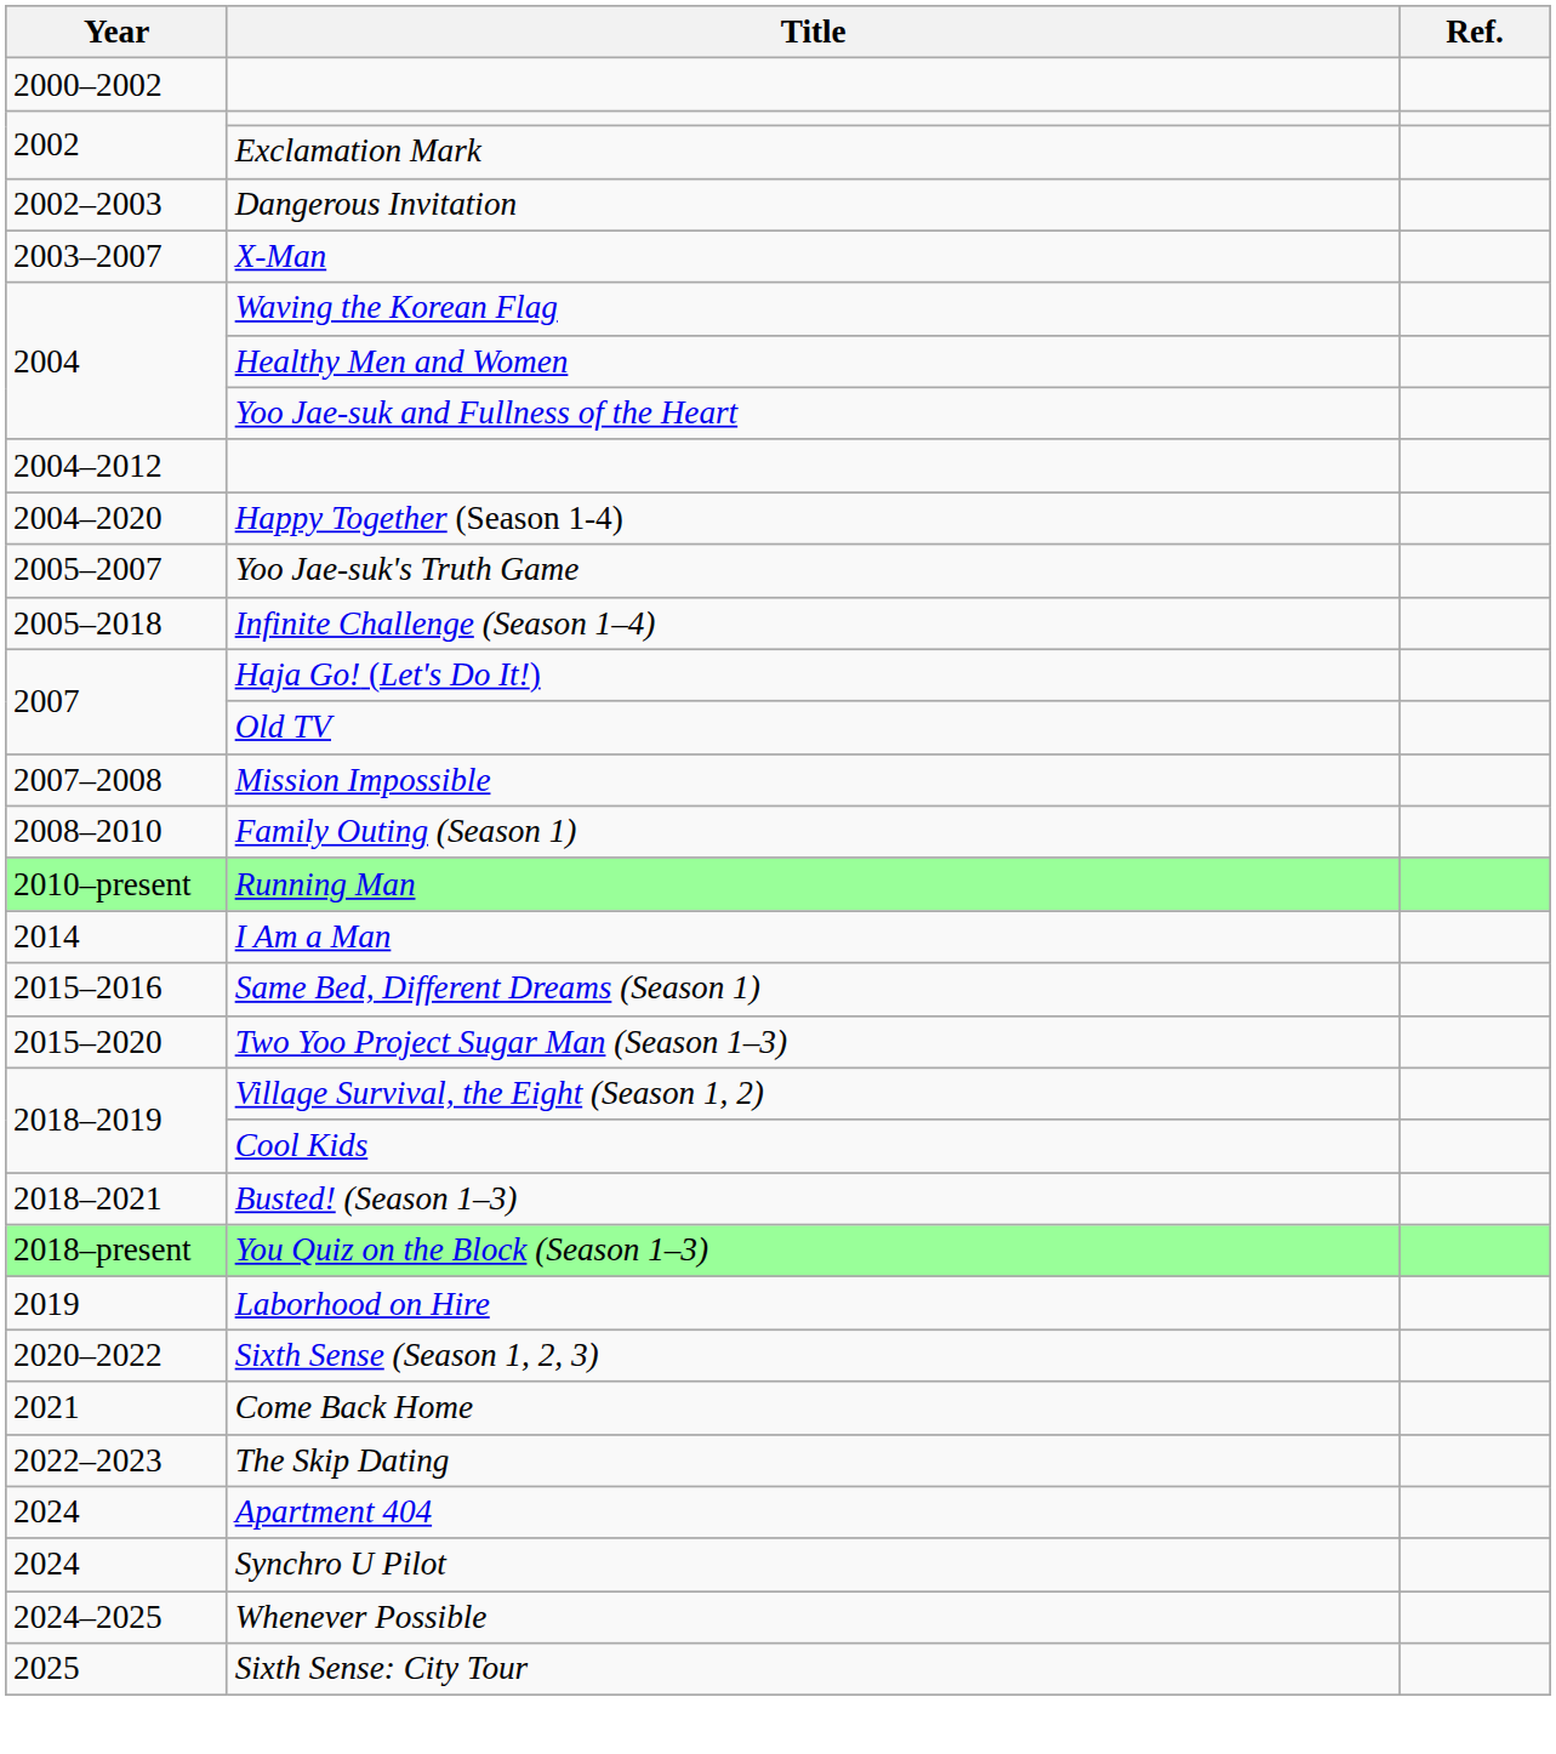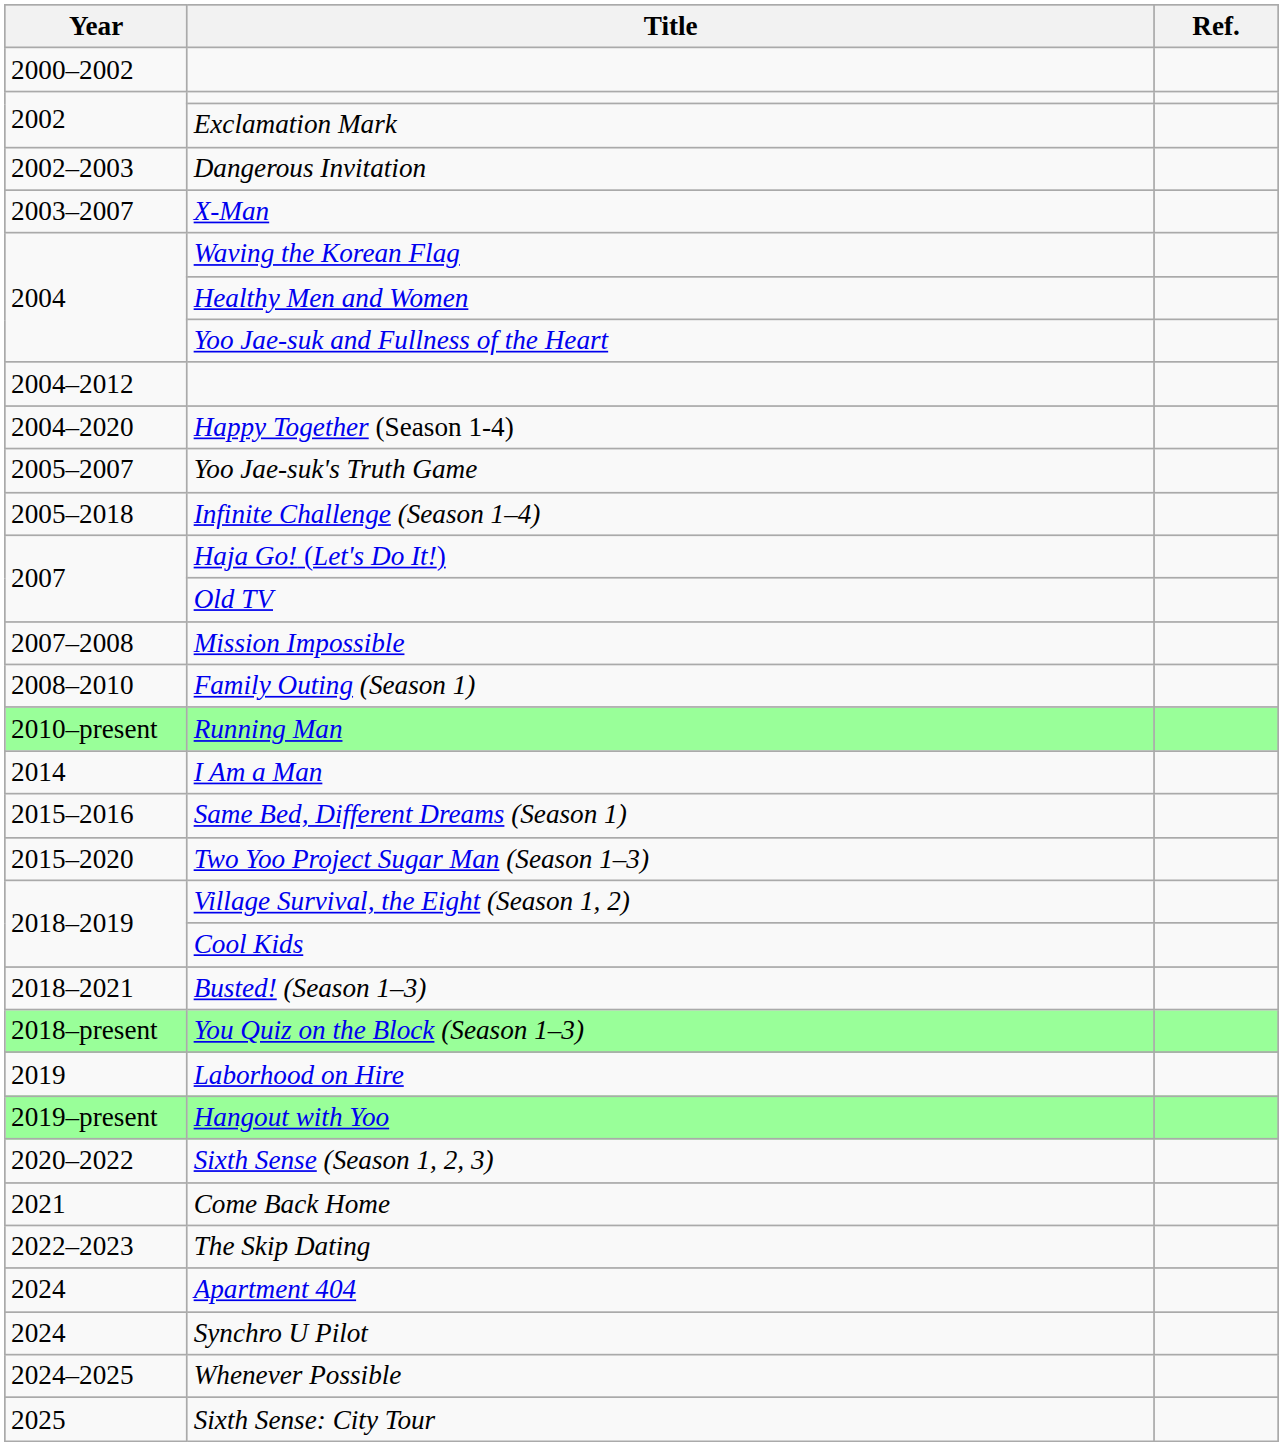+ row: 2019–present | Hangout with Yoo
